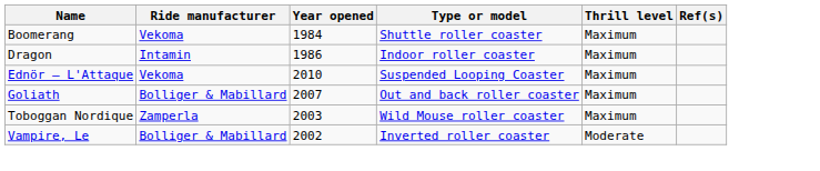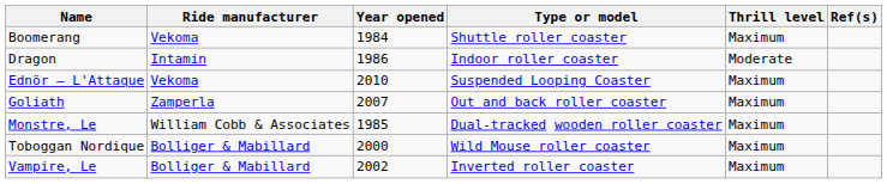Dragon | Thrill level: Maximum -> Moderate
Goliath | Ride manufacturer: Bolliger & Mabillard -> Zamperla
+ row: Monstre, Le | William Cobb & Associates | 1985 | Dual-tracked wooden roller coaster | Maximum
Toboggan Nordique | Ride manufacturer: Zamperla -> Bolliger & Mabillard
Toboggan Nordique | Year opened: 2003 -> 2000
Vampire, Le | Thrill level: Moderate -> Maximum
